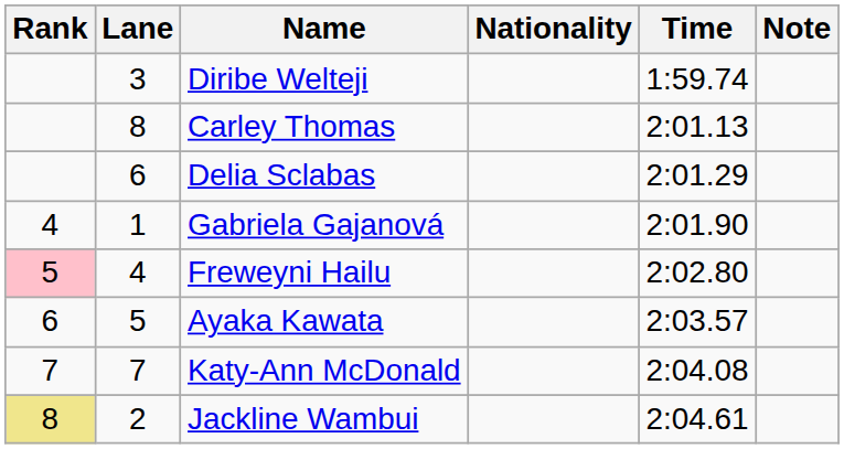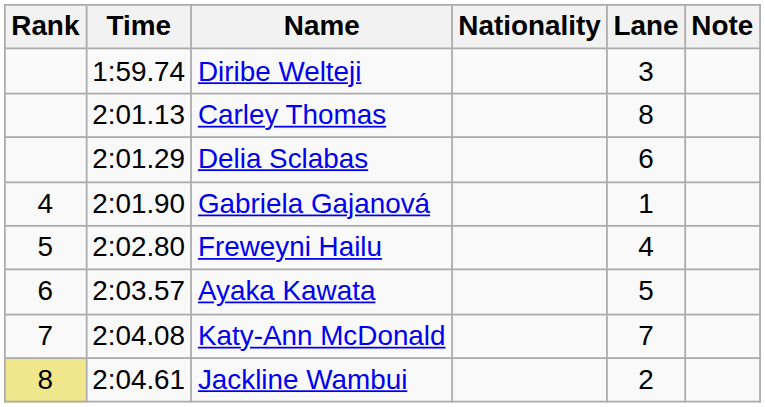columns swapped: Lane <-> Time
Freweyni Hailu | Rank: pink background -> no background
